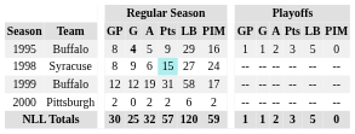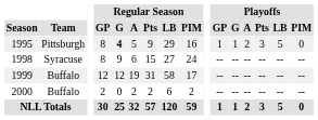1995 | Team: Buffalo -> Pittsburgh
1998 | Regular Season / Pts: paleturquoise background -> no background
2000 | Team: Pittsburgh -> Buffalo
